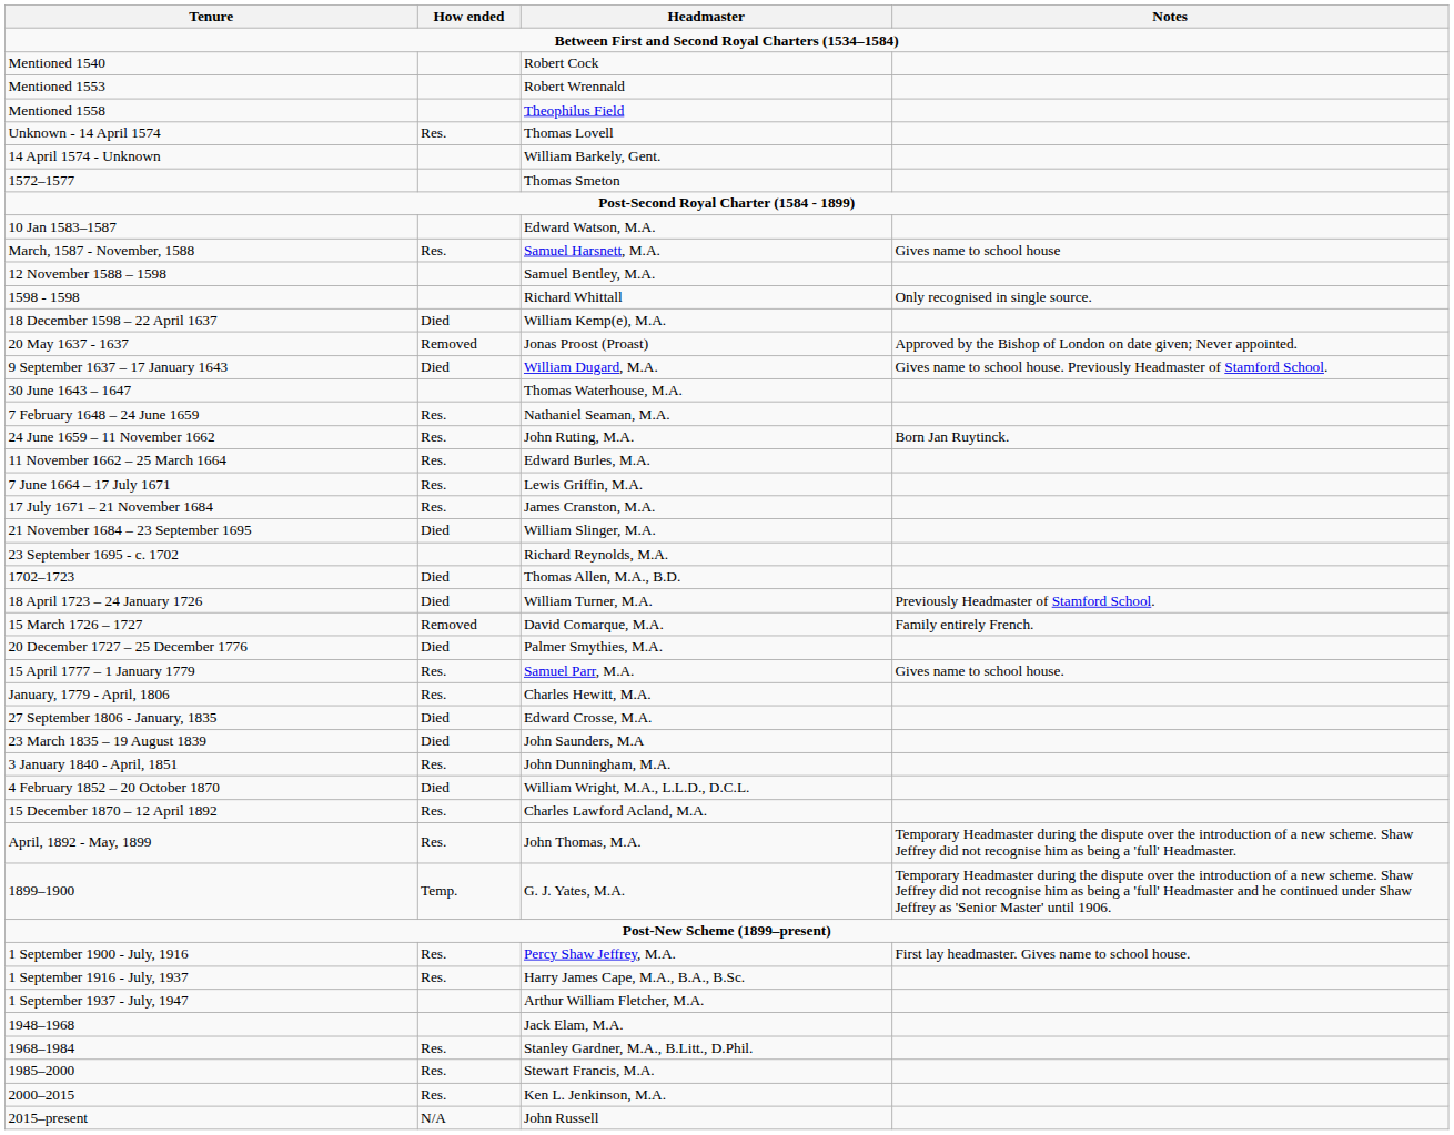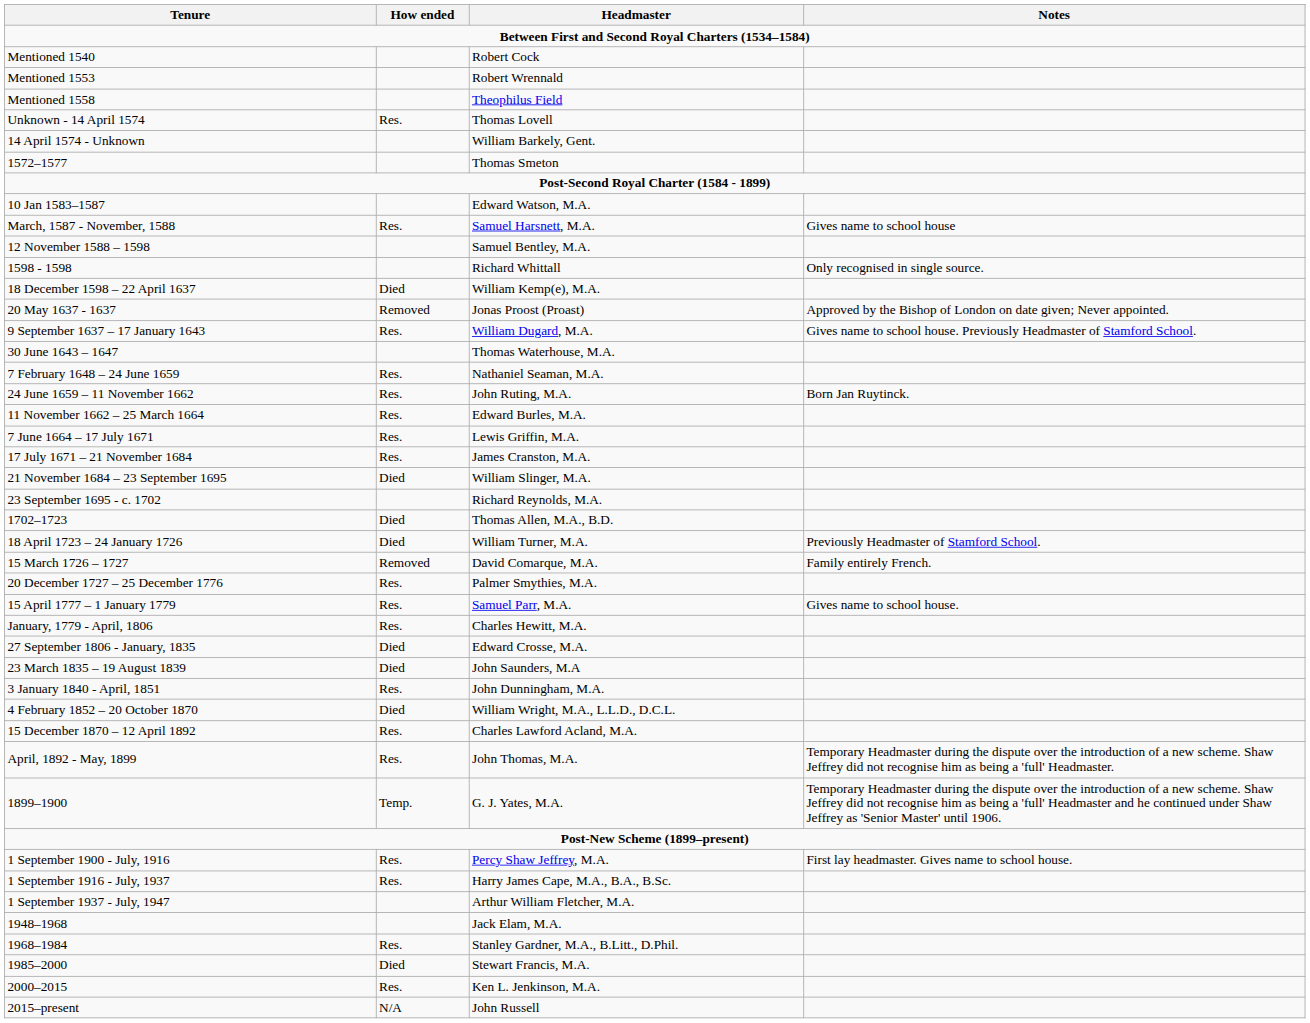9 September 1637 – 17 January 1643 | How ended: Died -> Res.
20 December 1727 – 25 December 1776 | How ended: Died -> Res.
1985–2000 | How ended: Res. -> Died
